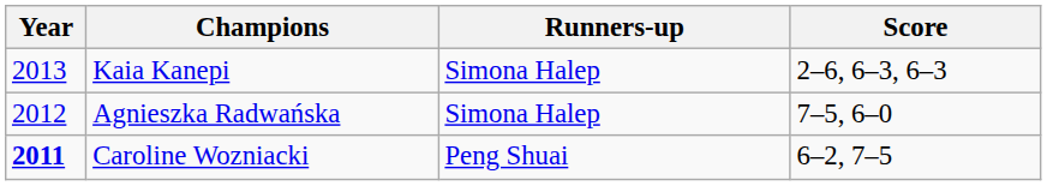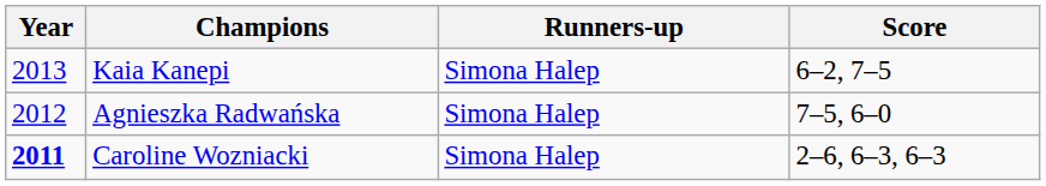Kaia Kanepi | Score: 2–6, 6–3, 6–3 -> 6–2, 7–5
Caroline Wozniacki | Runners-up: Peng Shuai -> Simona Halep
Caroline Wozniacki | Score: 6–2, 7–5 -> 2–6, 6–3, 6–3
